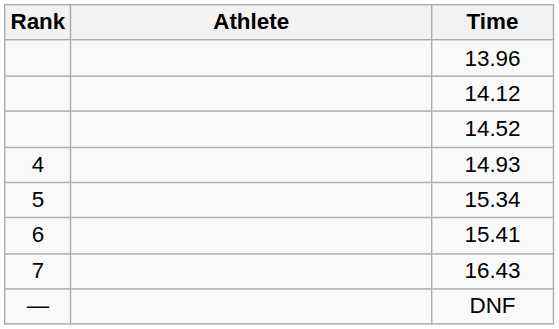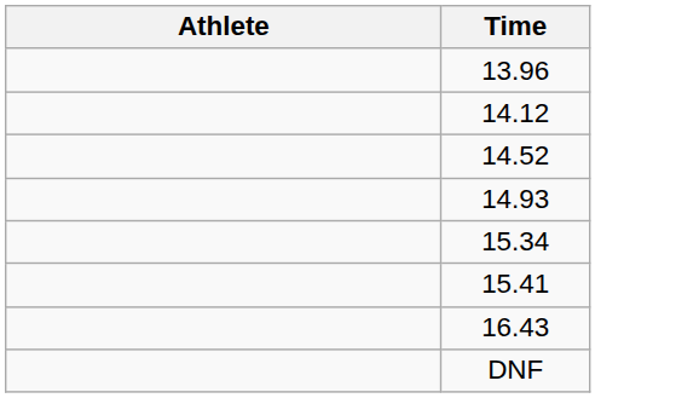- column: Rank | 4 | 5 | 6 | 7 | —
